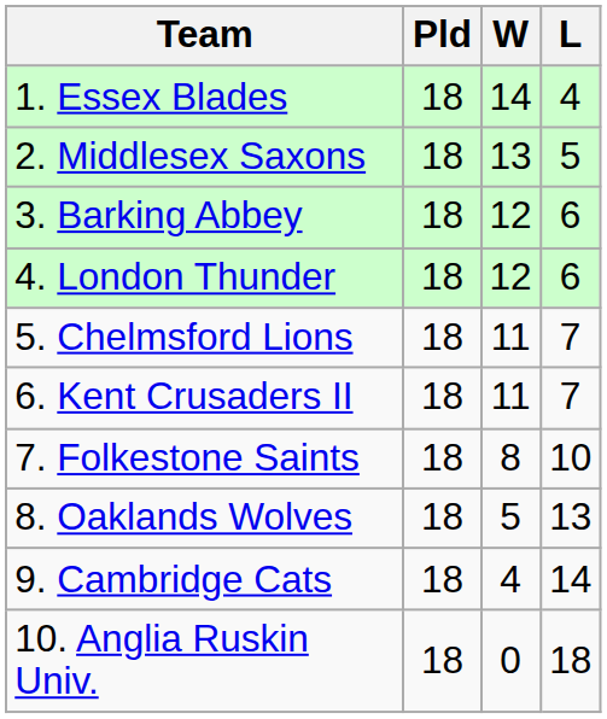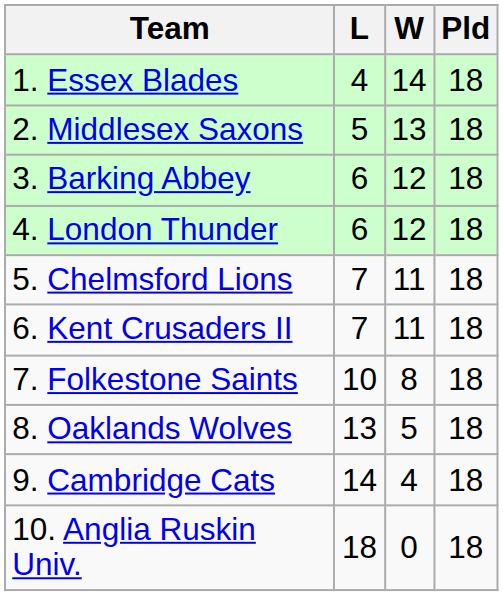columns swapped: Pld <-> L
